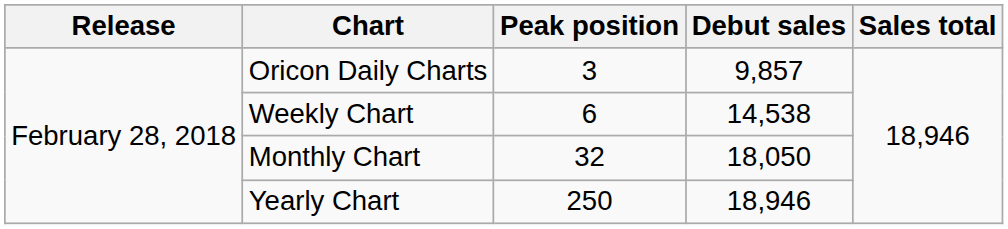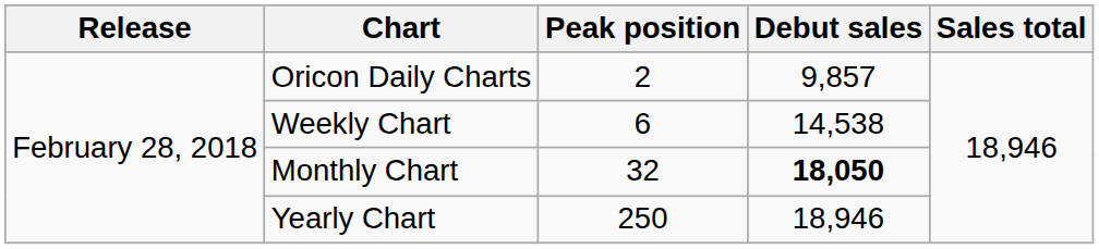Oricon Daily Charts | Peak position: 3 -> 2
Monthly Chart | Debut sales: normal -> bold
